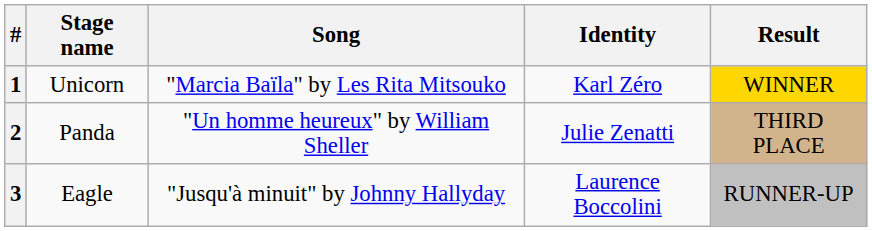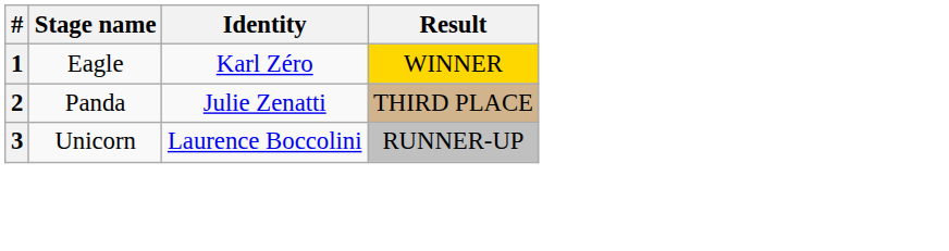- column: Song | "Marcia Baïla" by Les Rita Mitsouko | "Un homme heureux" by William Sheller | "Jusqu'à minuit" by Johnny Hallyday
1 | Stage name: Unicorn -> Eagle
3 | Stage name: Eagle -> Unicorn
